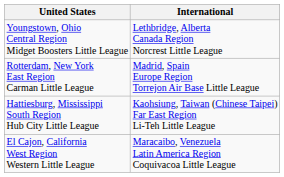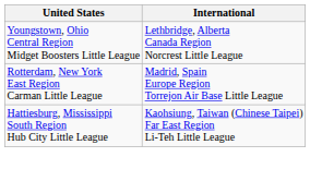- row: El Cajon, California West Region Western Little League | Maracaibo, Venezuela Latin America Region Coquivacoa Little League
